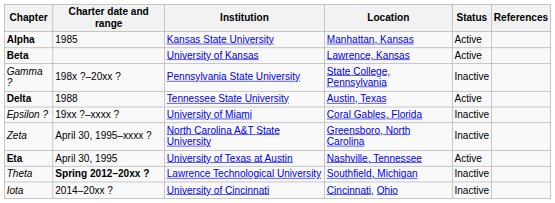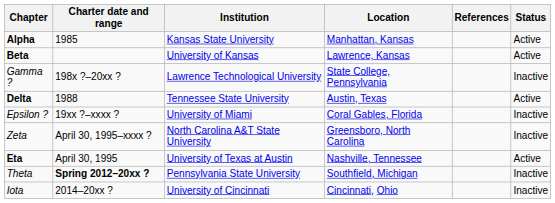columns swapped: Status <-> References
Gamma ? | Institution: Pennsylvania State University -> Lawrence Technological University
Theta | Institution: Lawrence Technological University -> Pennsylvania State University
